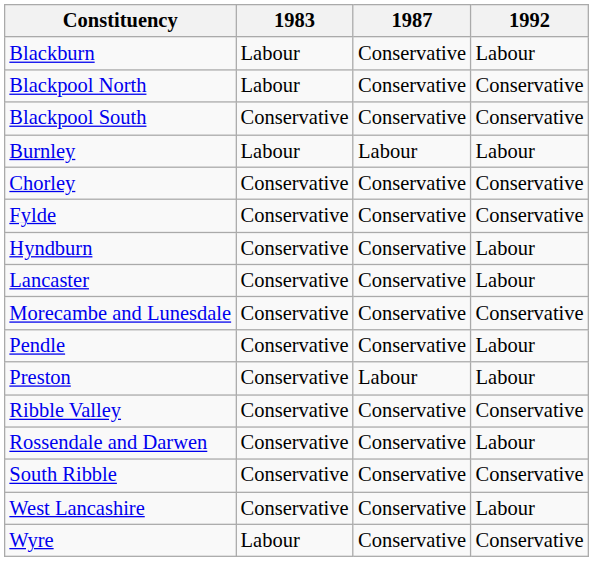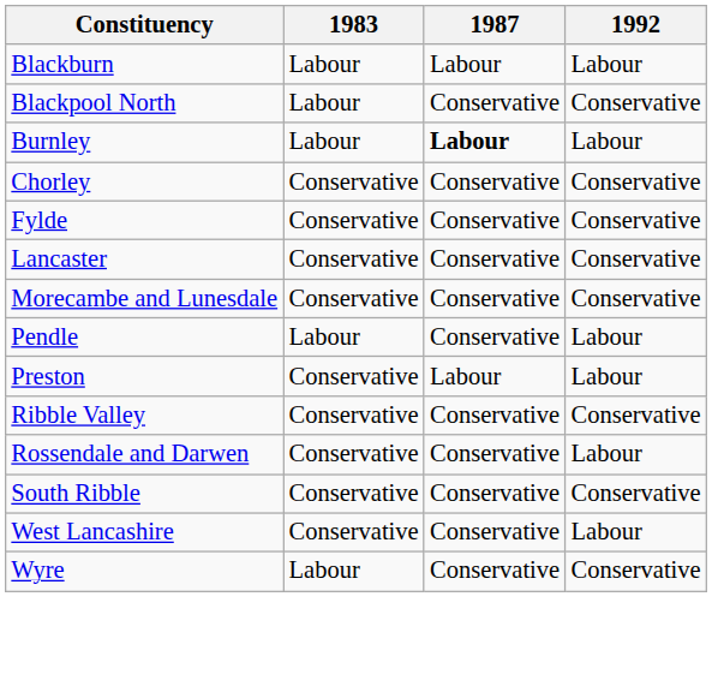Blackburn | 1987: Conservative -> Labour
- row: Blackpool South | Conservative | Conservative | Conservative
Burnley | 1987: normal -> bold
- row: Hyndburn | Conservative | Conservative | Labour
Lancaster | 1992: Labour -> Conservative
Pendle | 1983: Conservative -> Labour
